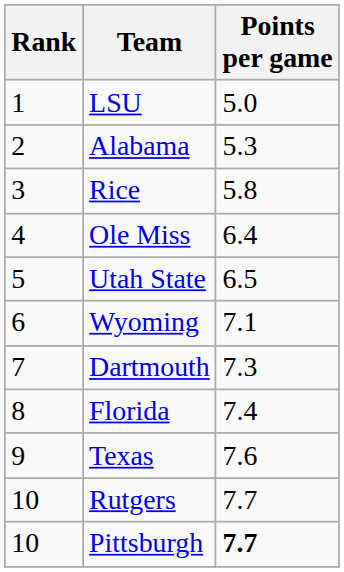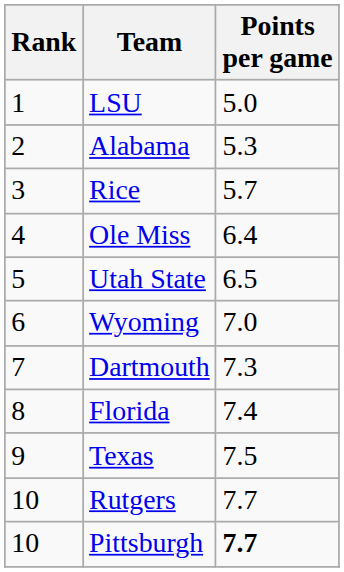Rice | Points per game: 5.8 -> 5.7
Wyoming | Points per game: 7.1 -> 7.0
Texas | Points per game: 7.6 -> 7.5
